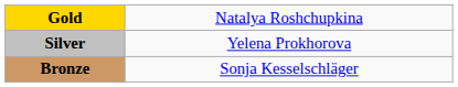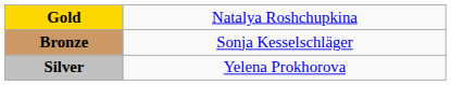rows swapped: Silver <-> Bronze
